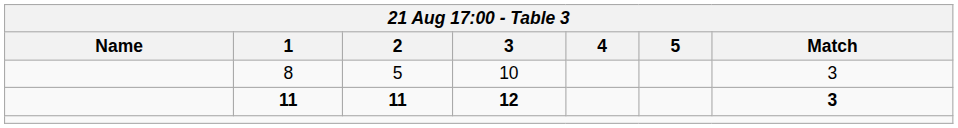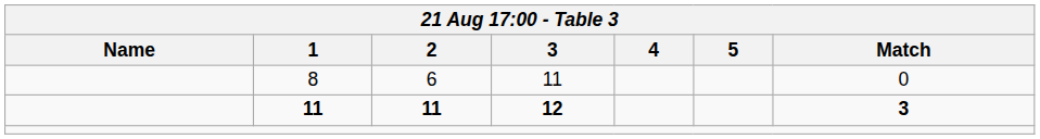8 | 2: 5 -> 6
8 | 3: 10 -> 11
8 | Match: 3 -> 0
